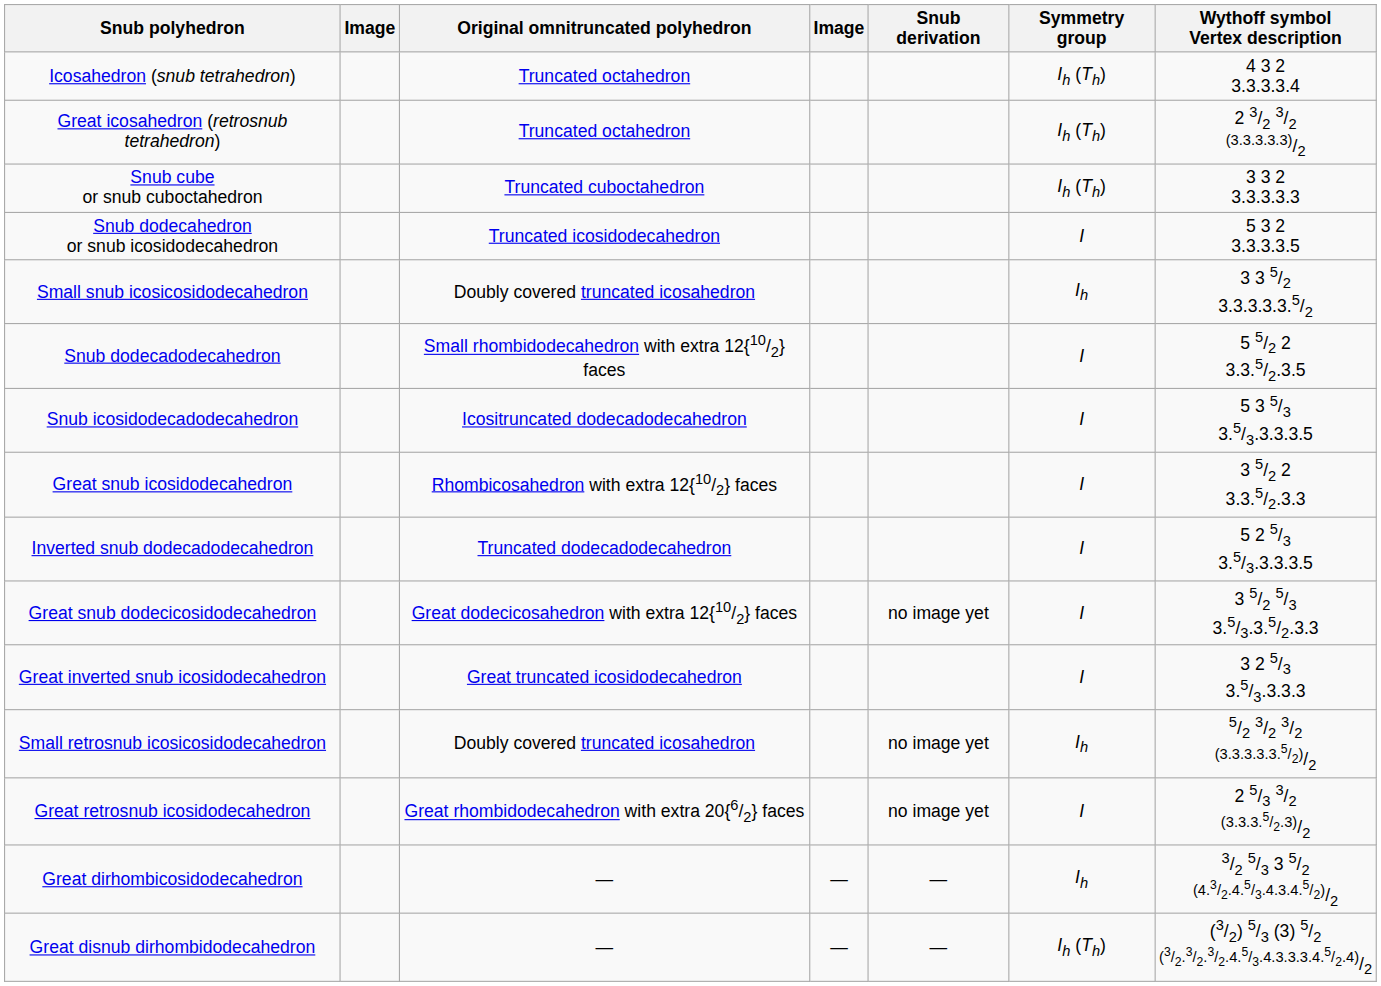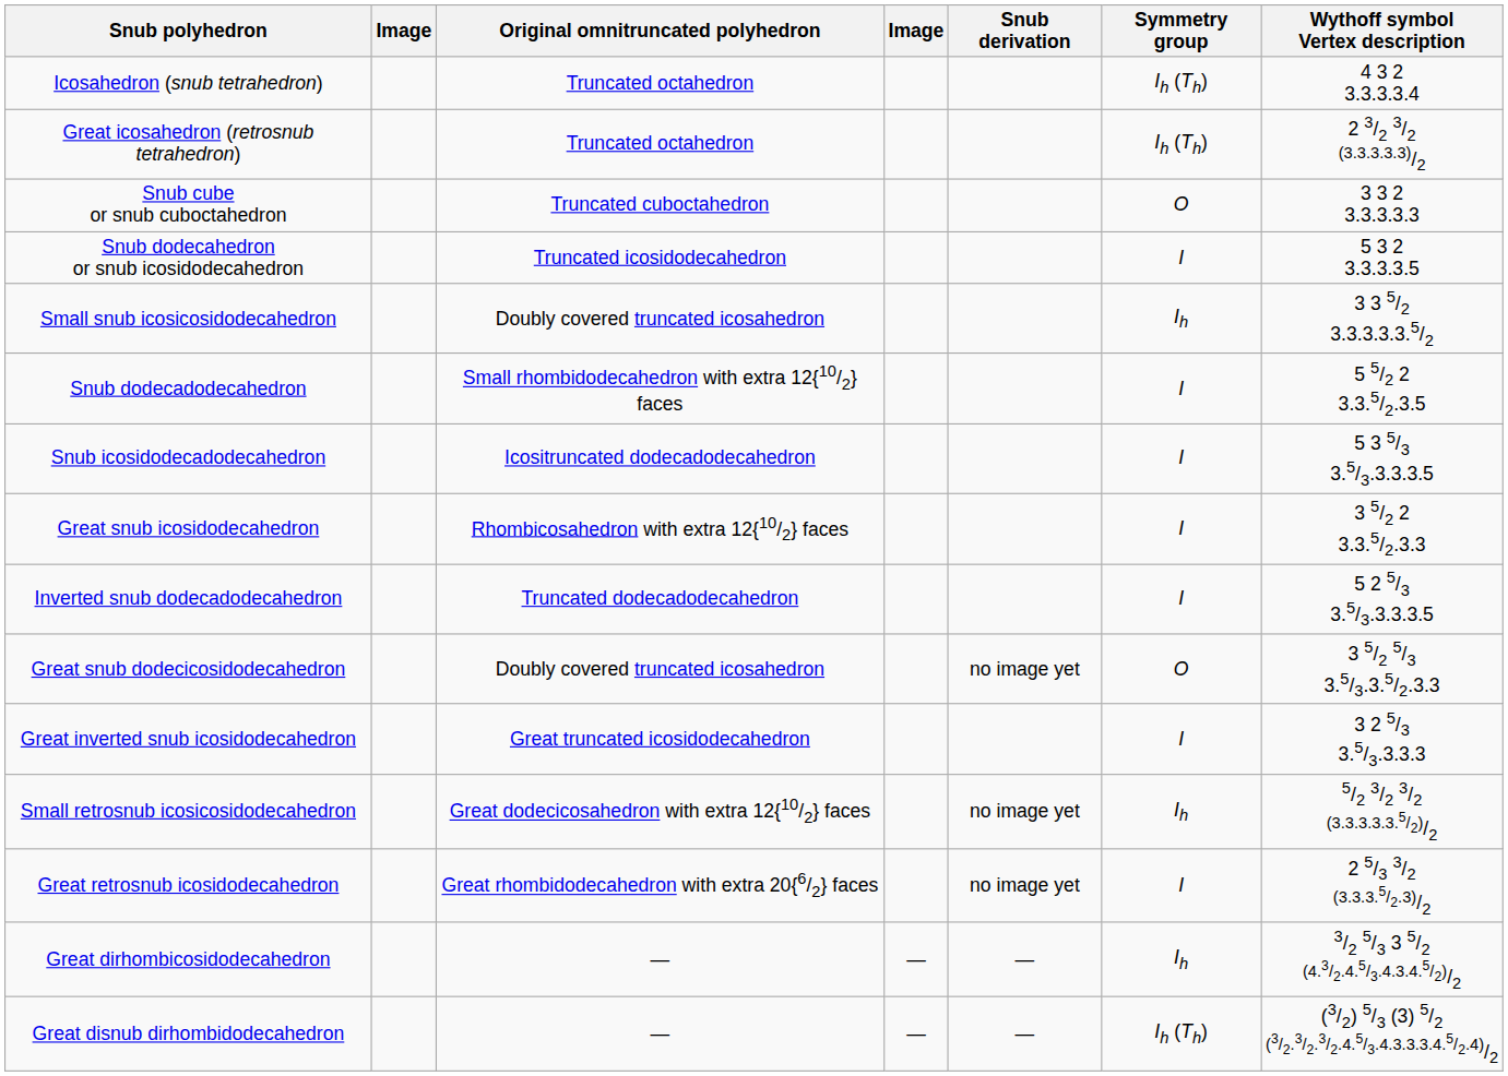Snub cube or snub cuboctahedron | Symmetry group: Ih (Th) -> O
Great snub dodecicosidodecahedron | Original omnitruncated polyhedron: Great dodecicosahedron with extra 12{10/2} faces -> Doubly covered truncated icosahedron
Great snub dodecicosidodecahedron | Symmetry group: I -> O
Small retrosnub icosicosidodecahedron | Original omnitruncated polyhedron: Doubly covered truncated icosahedron -> Great dodecicosahedron with extra 12{10/2} faces
